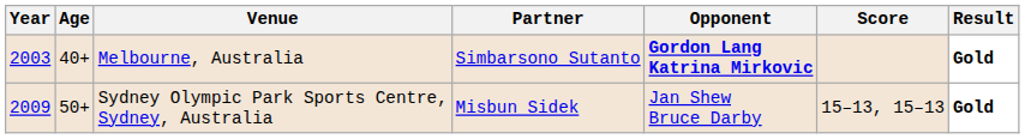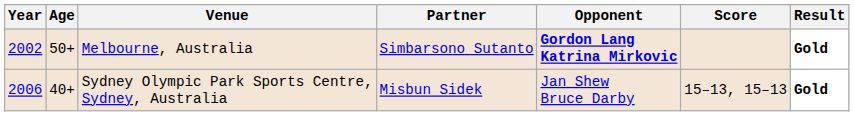Melbourne, Australia | Year: 2003 -> 2002
Melbourne, Australia | Age: 40+ -> 50+
Sydney Olympic Park Sports Centre, Sydney, Australia | Year: 2009 -> 2006
Sydney Olympic Park Sports Centre, Sydney, Australia | Age: 50+ -> 40+
